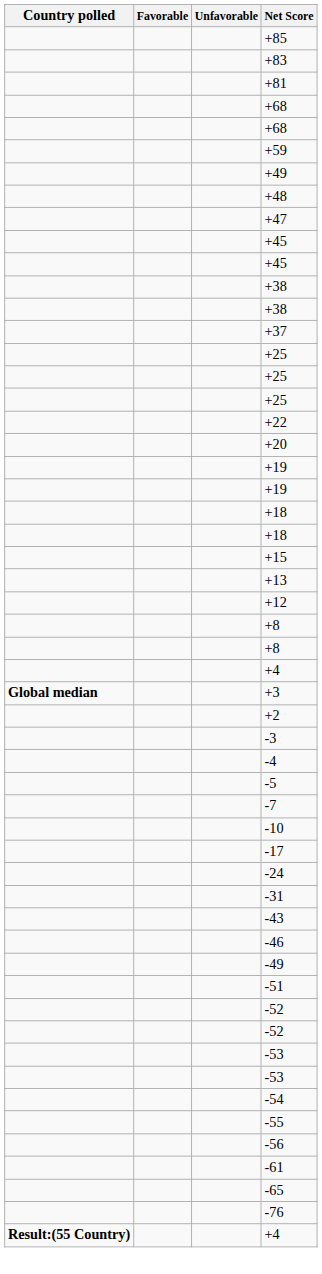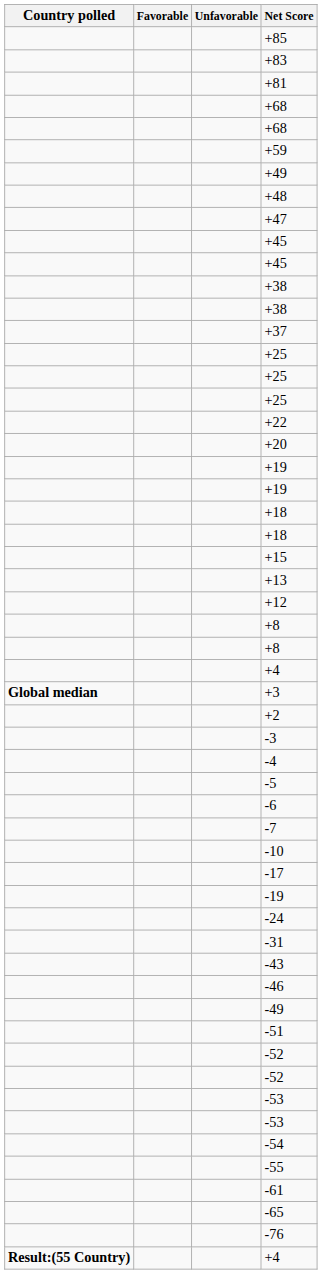+ row: -6
+ row: -19
- row: -56
